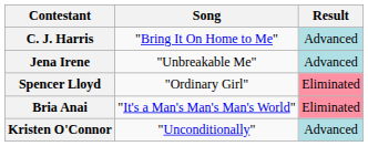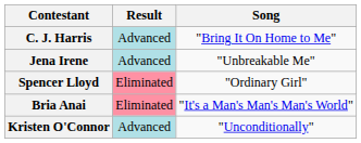columns swapped: Song <-> Result
